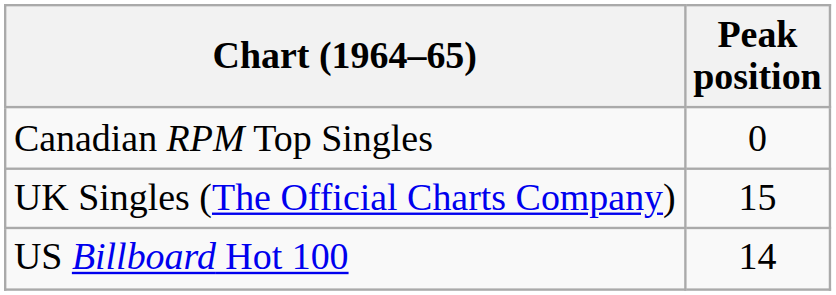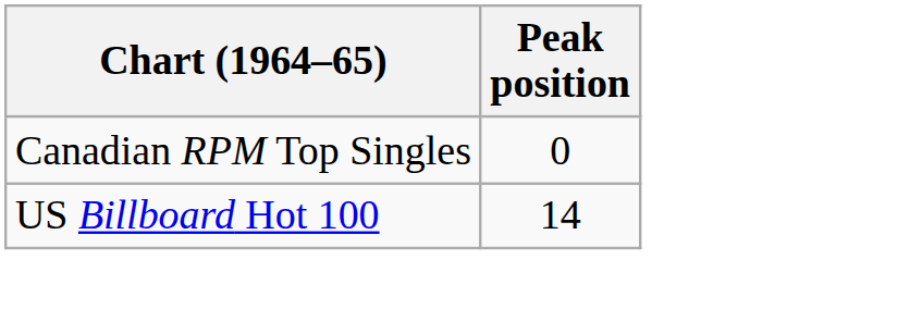- row: UK Singles (The Official Charts Company) | 15
